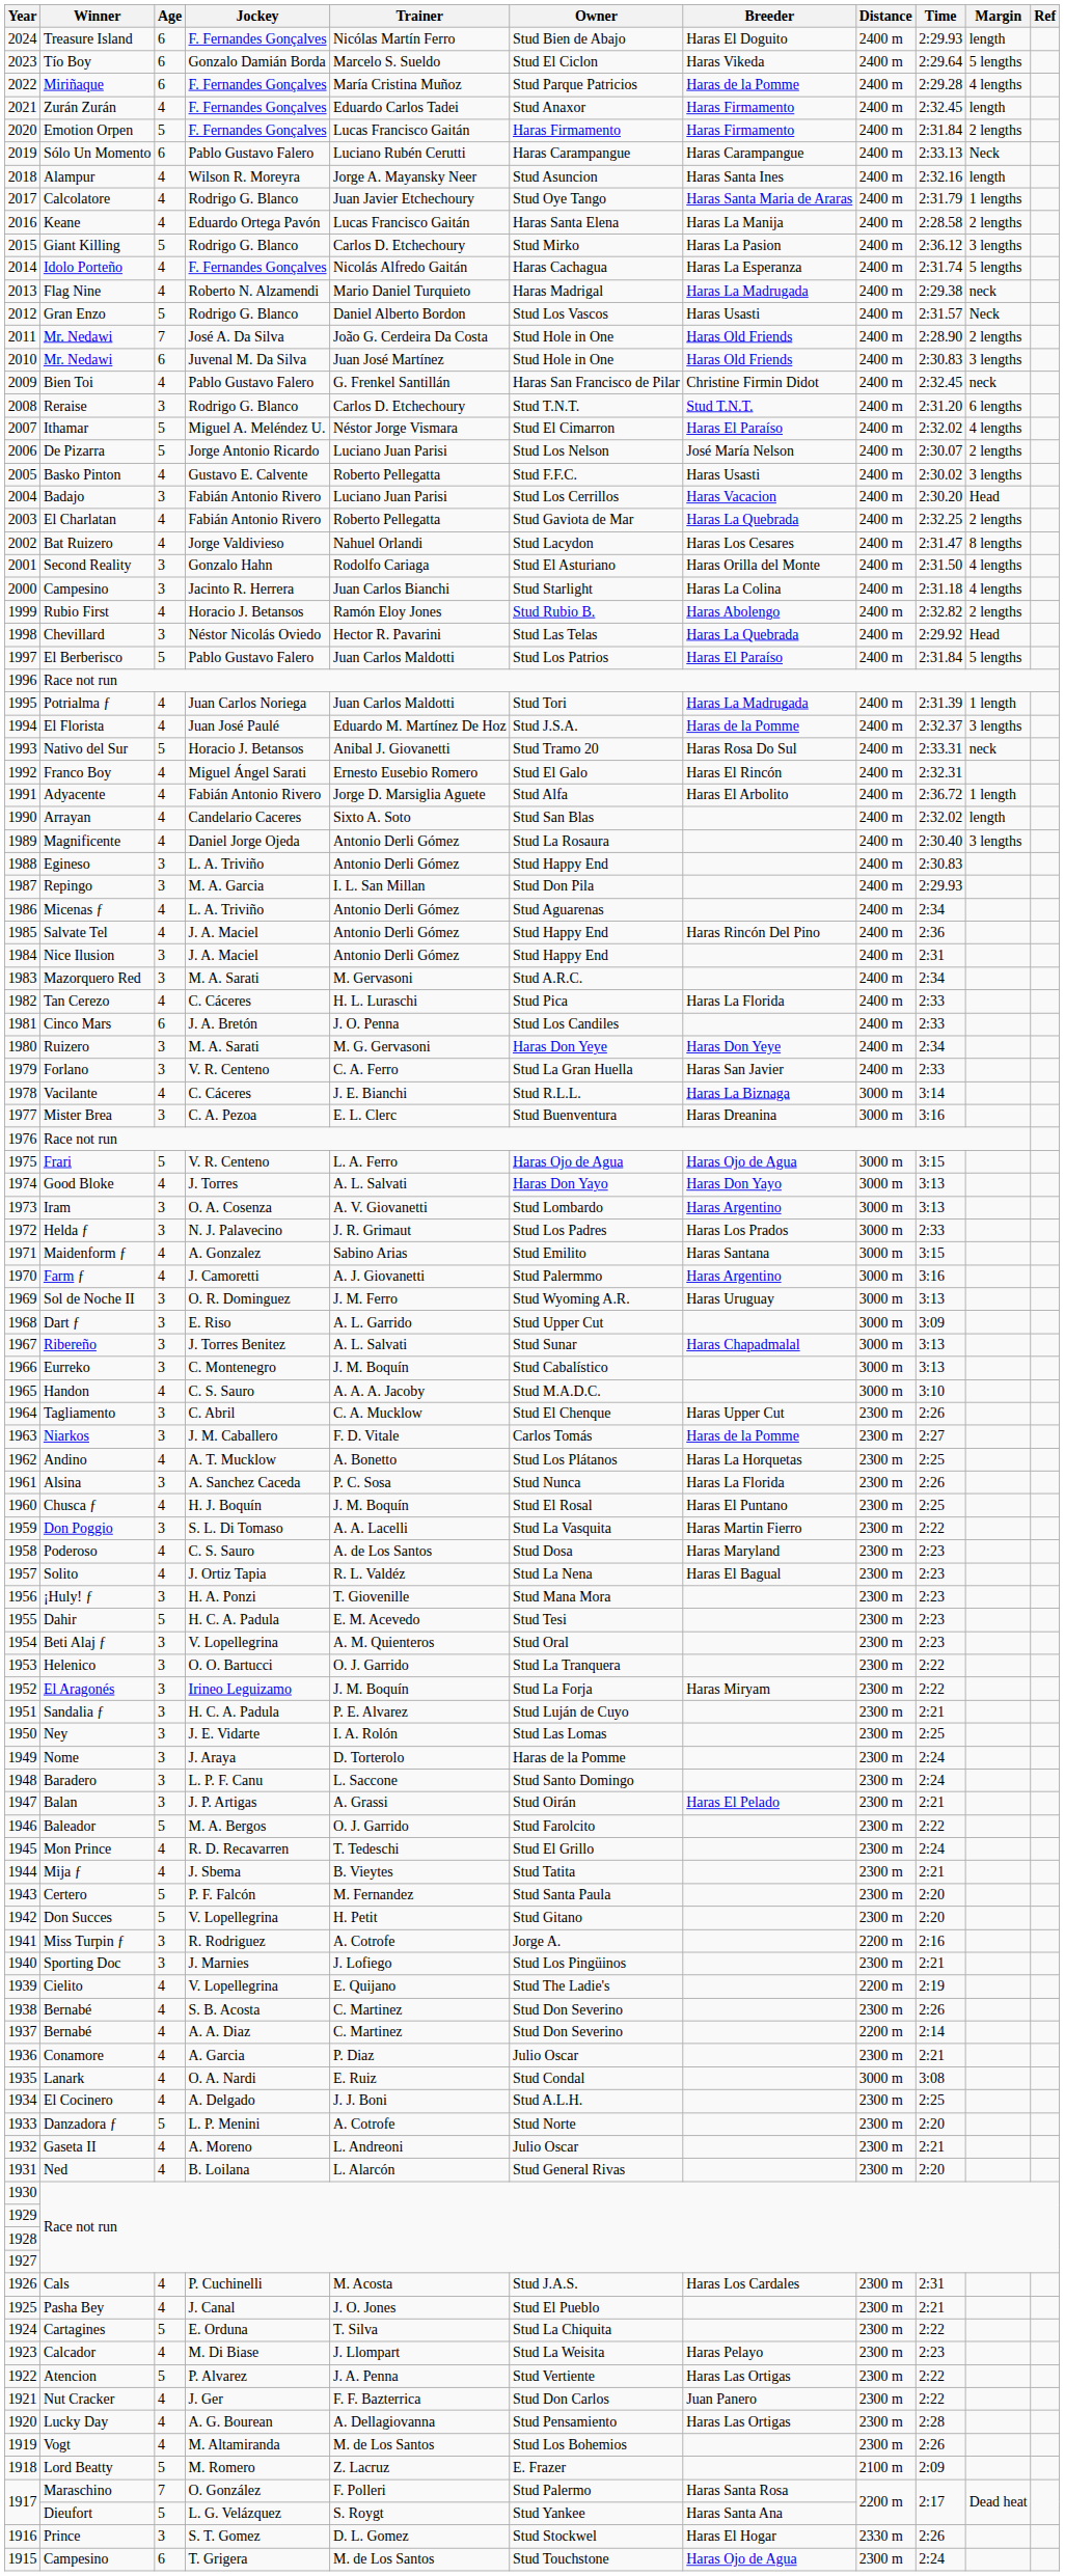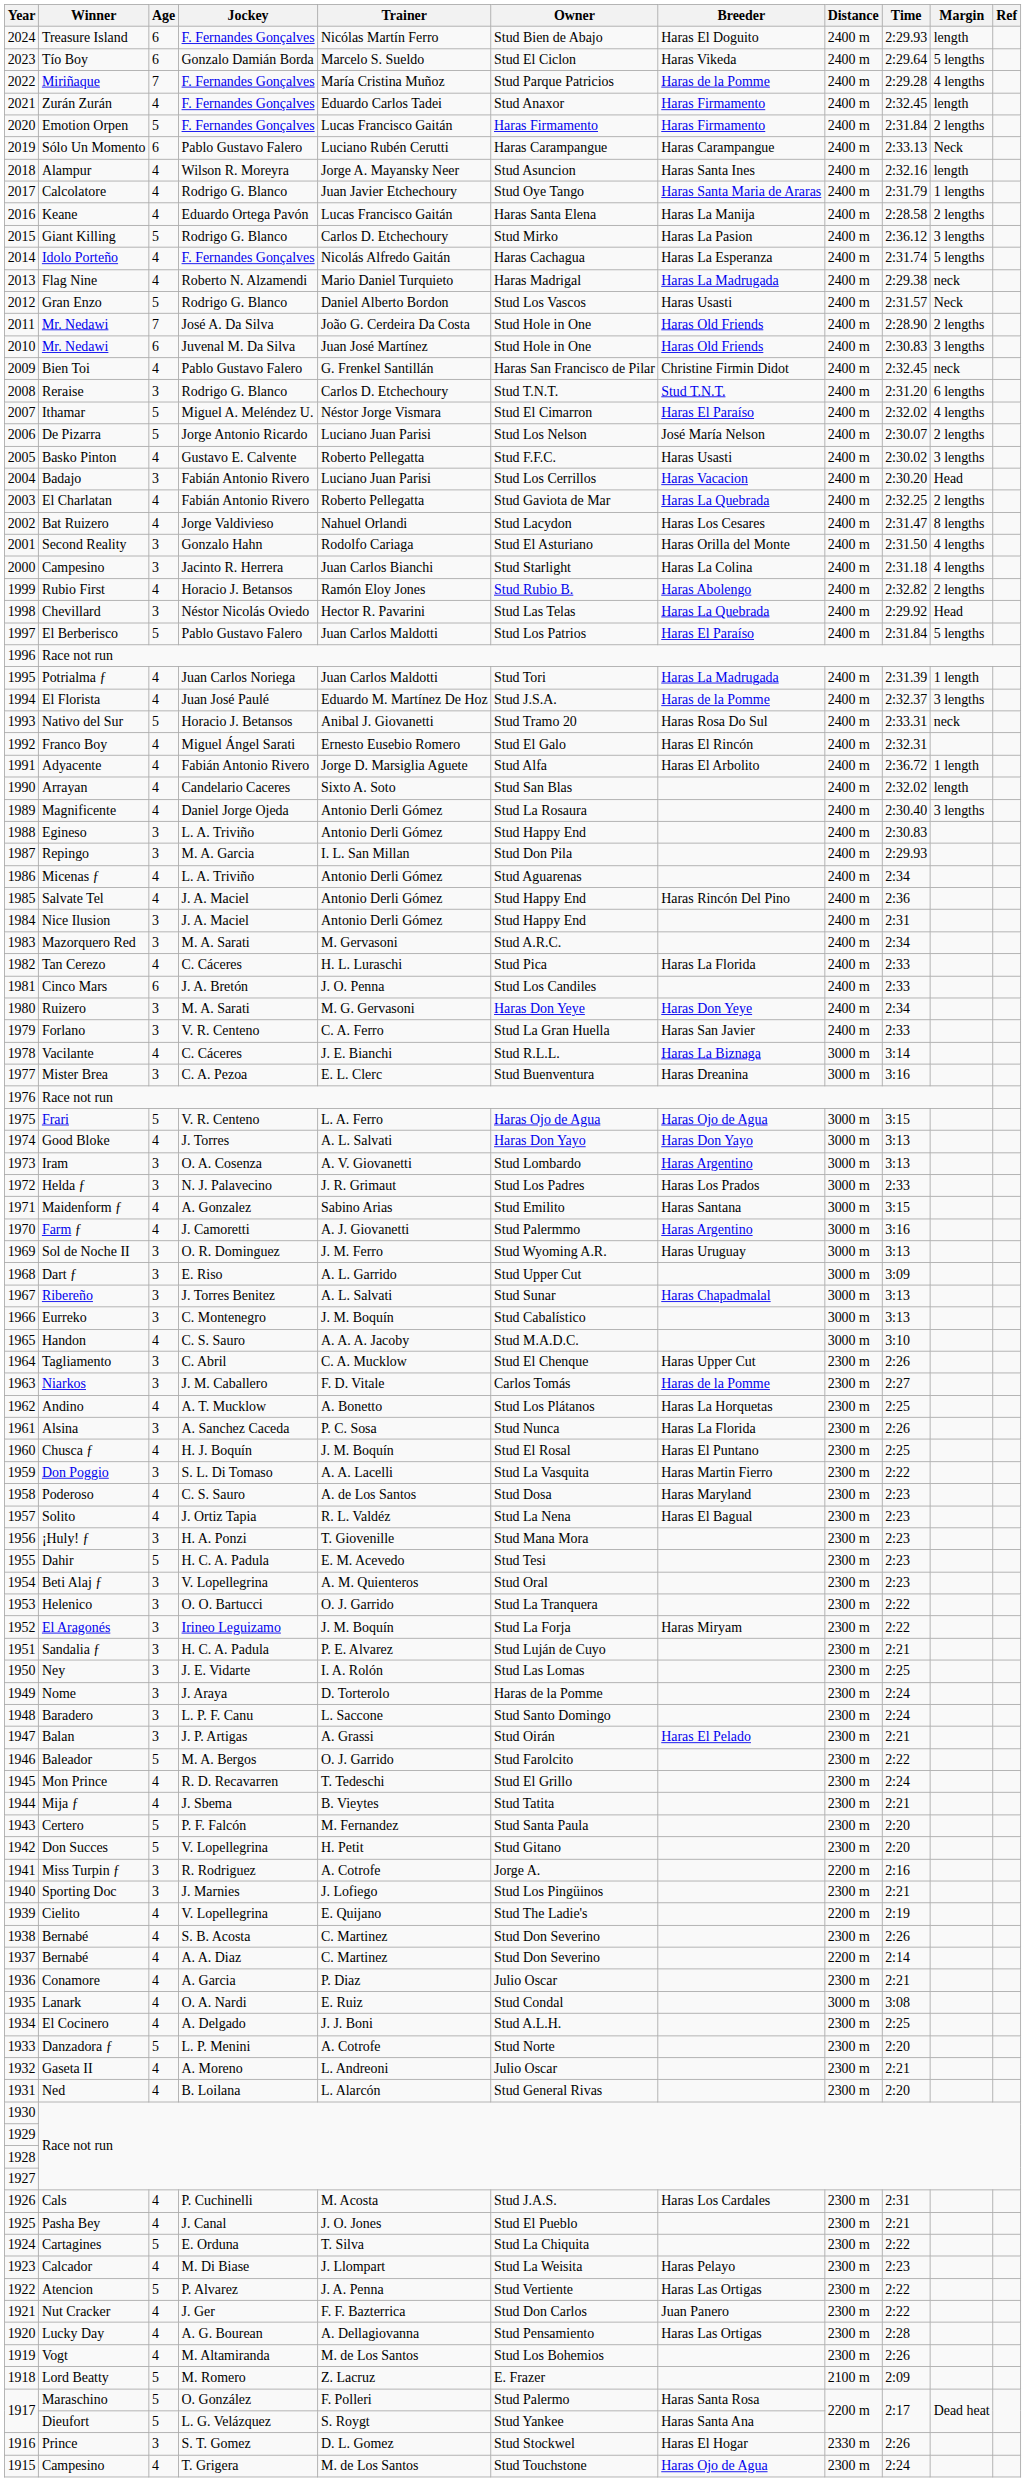Miriñaque | Age: 6 -> 7
Maraschino | Age: 7 -> 5
1915 / Campesino | Age: 6 -> 4
